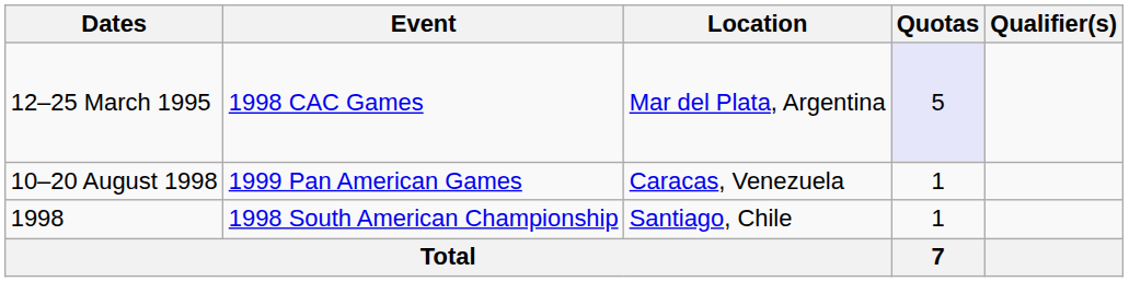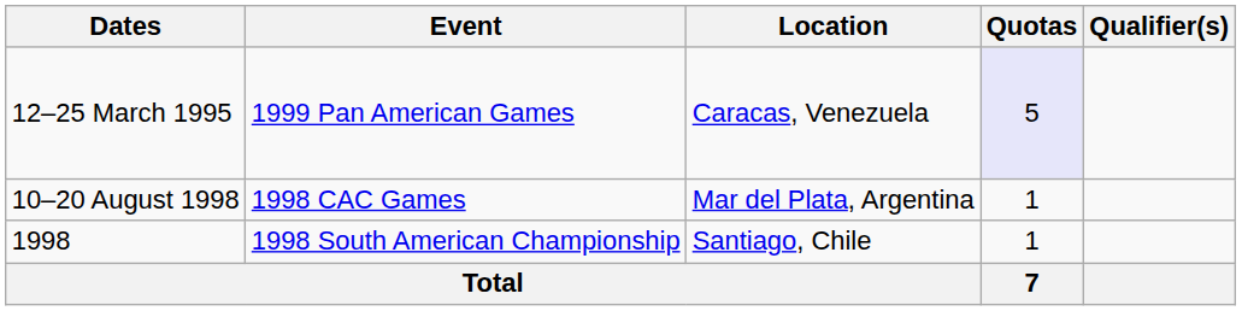12–25 March 1995 | Event: 1998 CAC Games -> 1999 Pan American Games
12–25 March 1995 | Location: Mar del Plata, Argentina -> Caracas, Venezuela
10–20 August 1998 | Event: 1999 Pan American Games -> 1998 CAC Games
10–20 August 1998 | Location: Caracas, Venezuela -> Mar del Plata, Argentina
